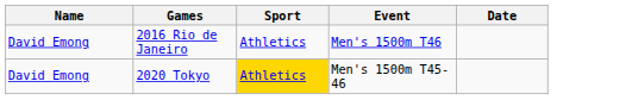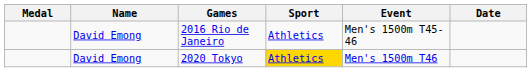+ column: Medal
2016 Rio de Janeiro | Event: Men's 1500m T46 -> Men's 1500m T45-46
2020 Tokyo | Event: Men's 1500m T45-46 -> Men's 1500m T46
